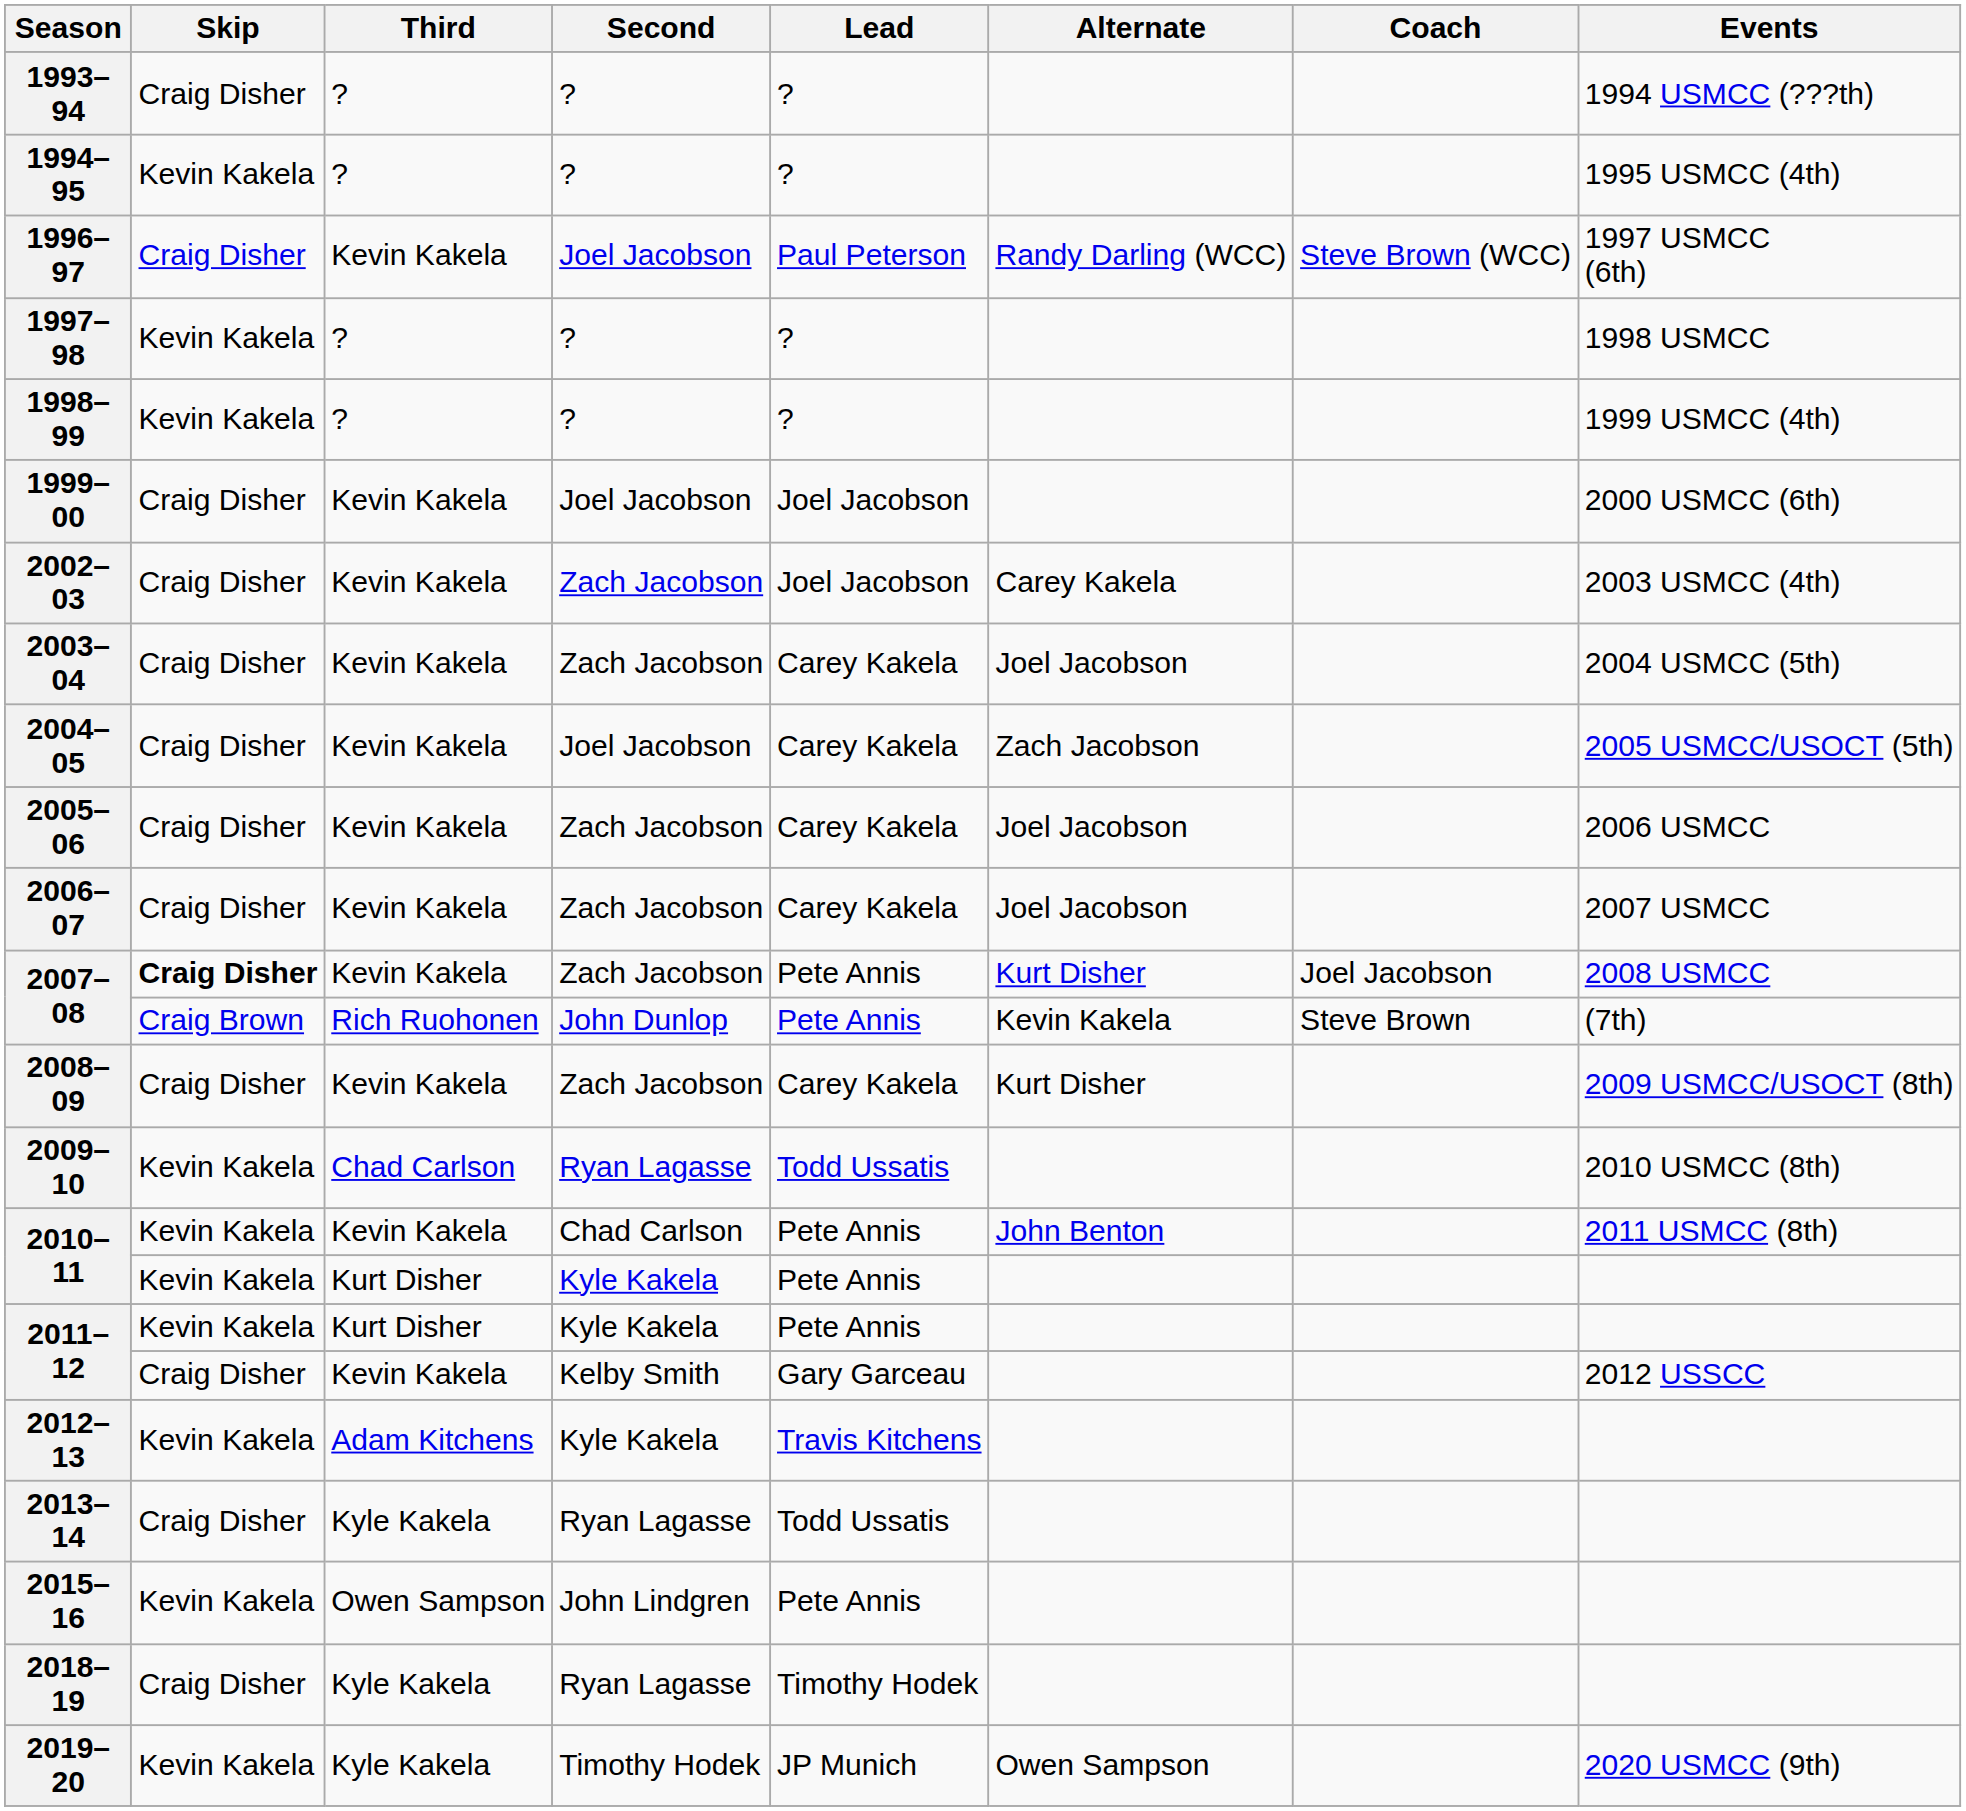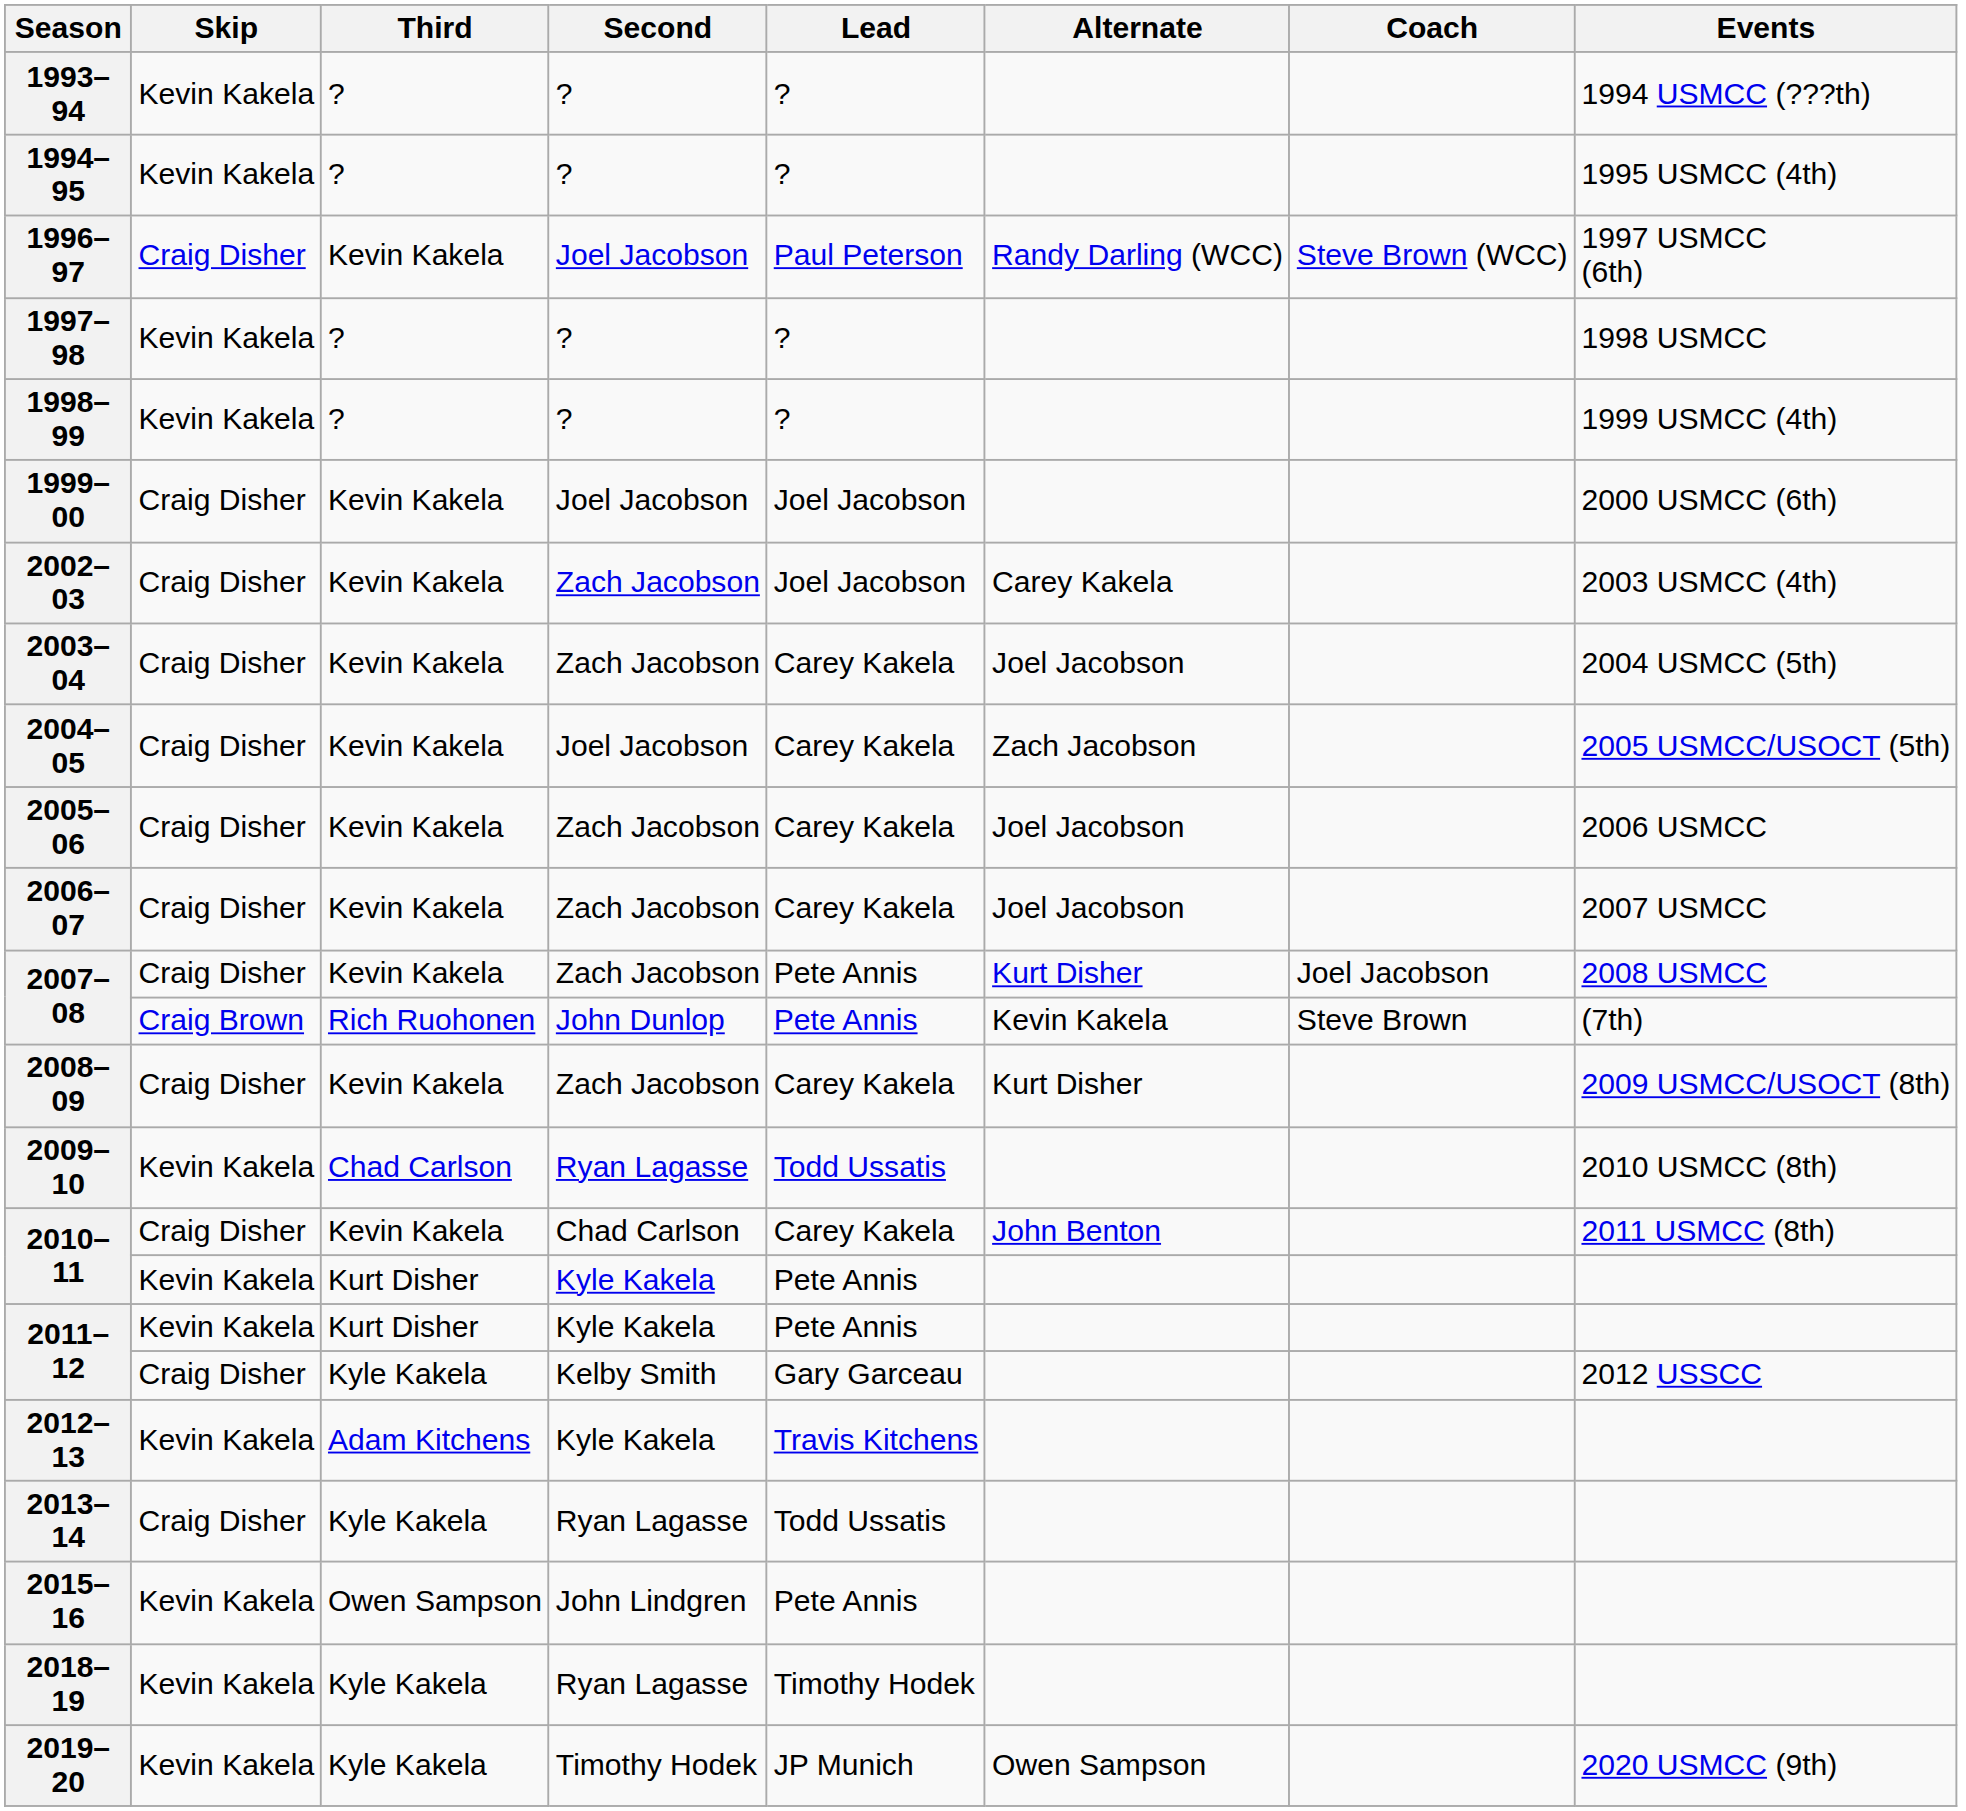1993–94 | Skip: Craig Disher -> Kevin Kakela
2007–08 / Zach Jacobson | Skip: bold -> normal
2010–11 / Chad Carlson | Skip: Kevin Kakela -> Craig Disher
2010–11 / Chad Carlson | Lead: Pete Annis -> Carey Kakela
2011–12 / Kelby Smith | Third: Kevin Kakela -> Kyle Kakela
2018–19 | Skip: Craig Disher -> Kevin Kakela
